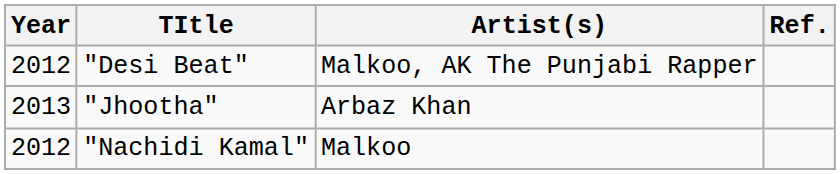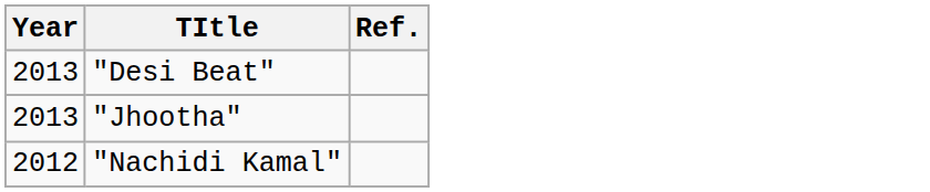- column: Artist(s) | Malkoo, AK The Punjabi Rapper | Arbaz Khan | Malkoo
"Desi Beat" | Year: 2012 -> 2013
